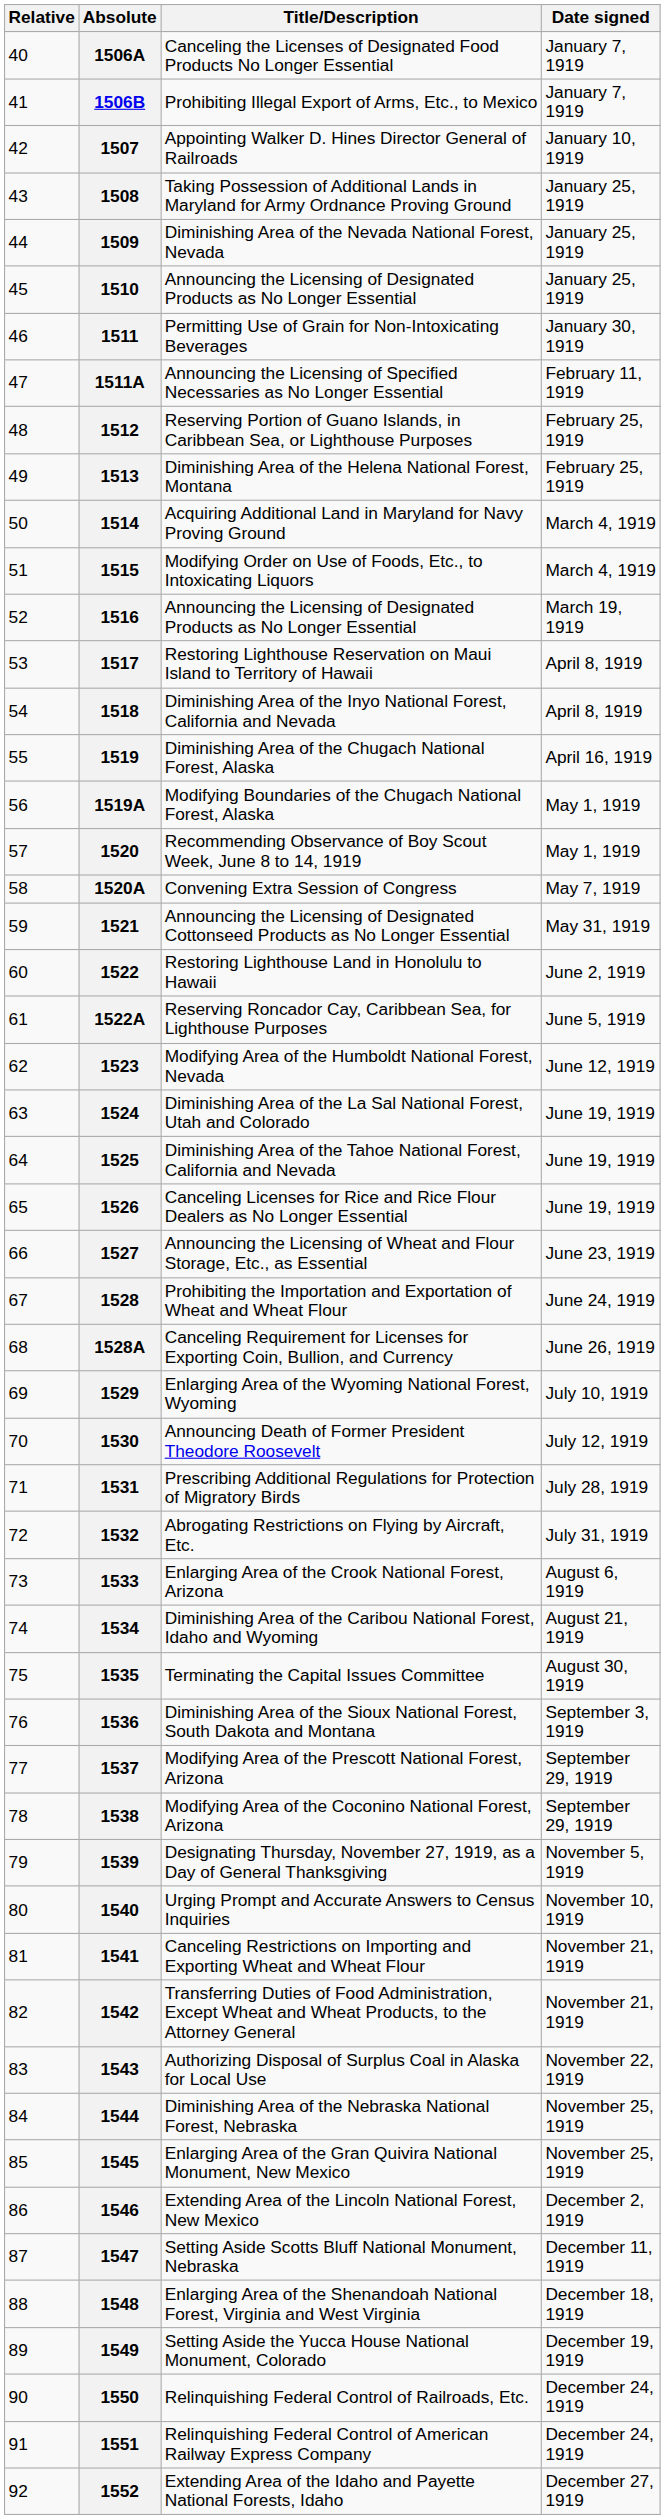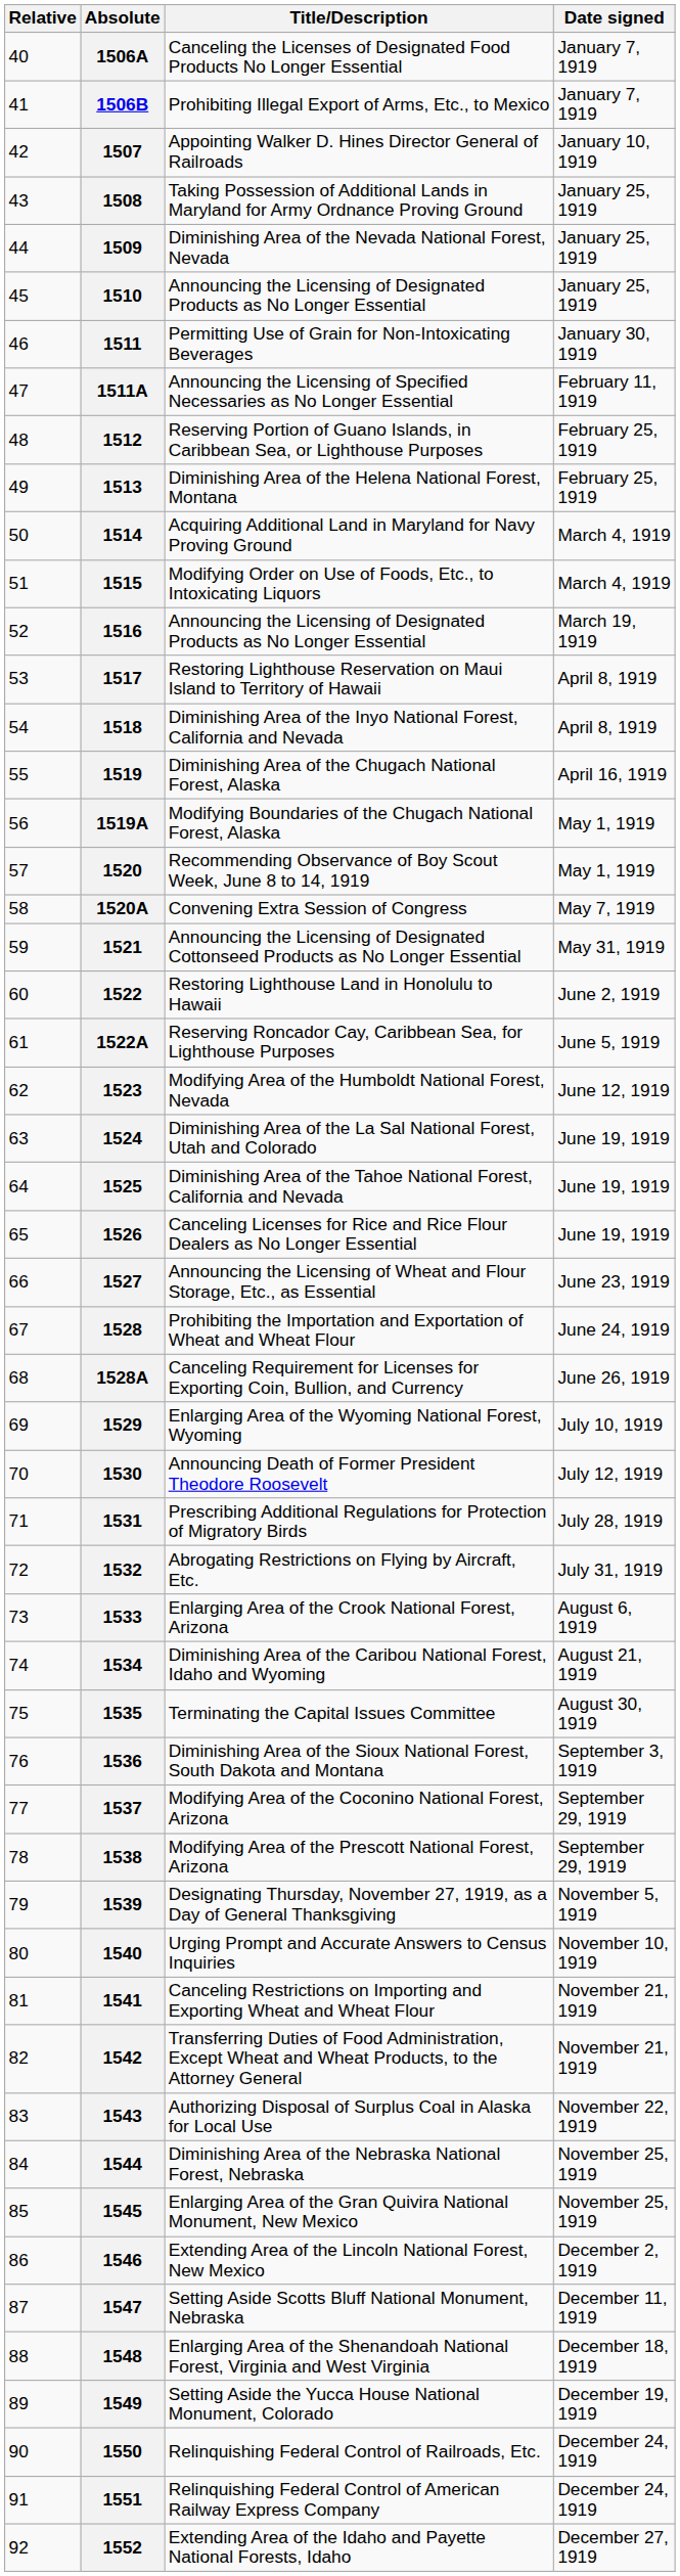1537 | Title/Description: Modifying Area of the Prescott National Forest, Arizona -> Modifying Area of the Coconino National Forest, Arizona
1538 | Title/Description: Modifying Area of the Coconino National Forest, Arizona -> Modifying Area of the Prescott National Forest, Arizona
